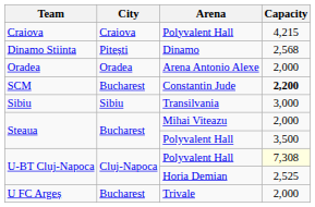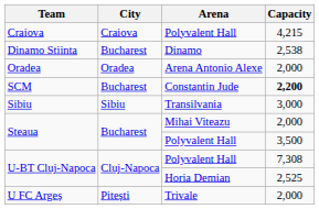Dinamo Stiinta | City: Pitești -> Bucharest
Dinamo Stiinta | Capacity: 2,568 -> 2,538
U-BT Cluj-Napoca / Polyvalent Hall | Capacity: lightyellow background -> no background
U FC Argeș | City: Bucharest -> Pitești
